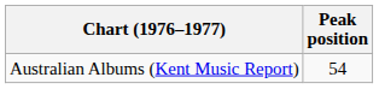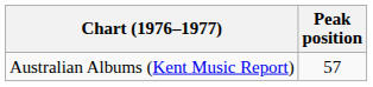Australian Albums (Kent Music Report) | Peak position: 54 -> 57
